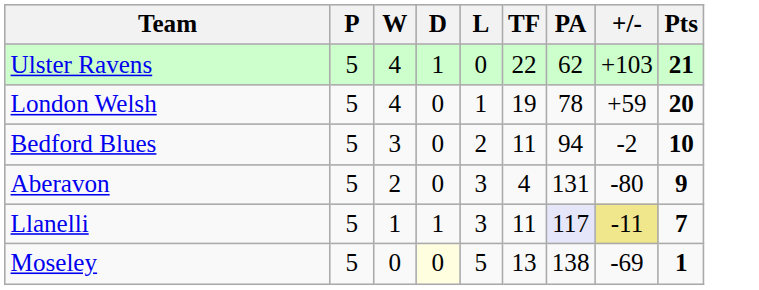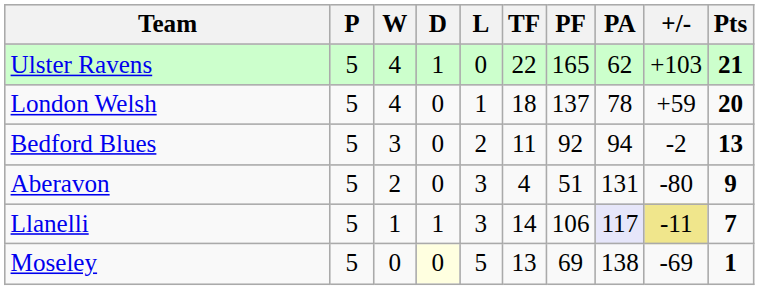+ column: PF | 165 | 137 | 92 | 51 | 106 | 69
London Welsh | TF: 19 -> 18
Bedford Blues | Pts: 10 -> 13
Llanelli | TF: 11 -> 14
